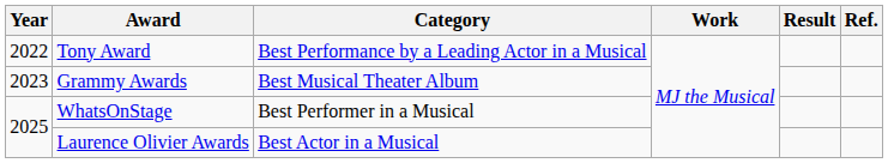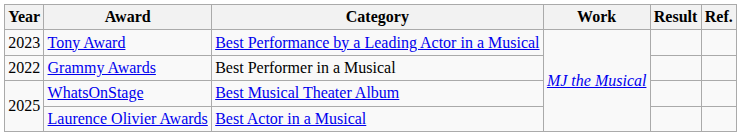Tony Award | Year: 2022 -> 2023
Grammy Awards | Year: 2023 -> 2022
Grammy Awards | Category: Best Musical Theater Album -> Best Performer in a Musical
WhatsOnStage | Category: Best Performer in a Musical -> Best Musical Theater Album
